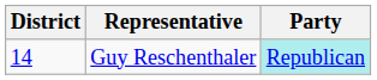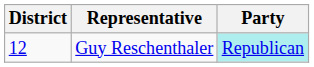Guy Reschenthaler | District: 14 -> 12
